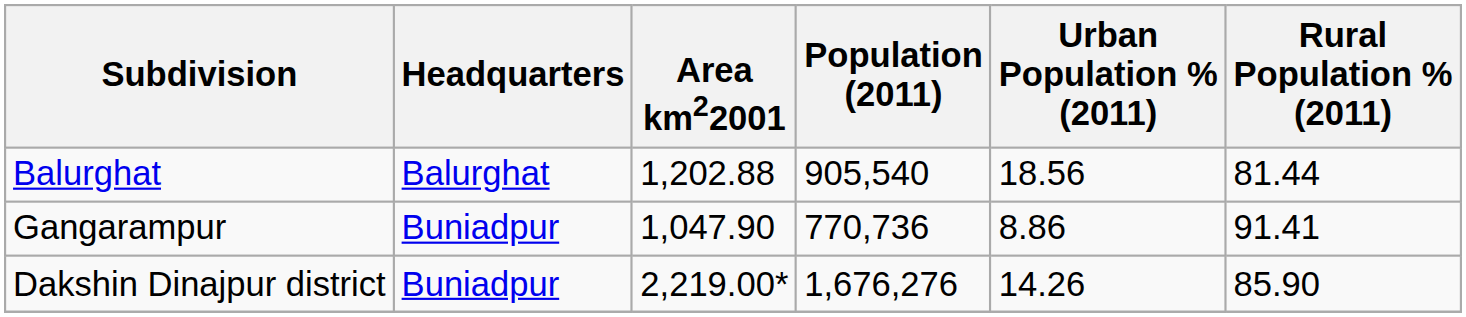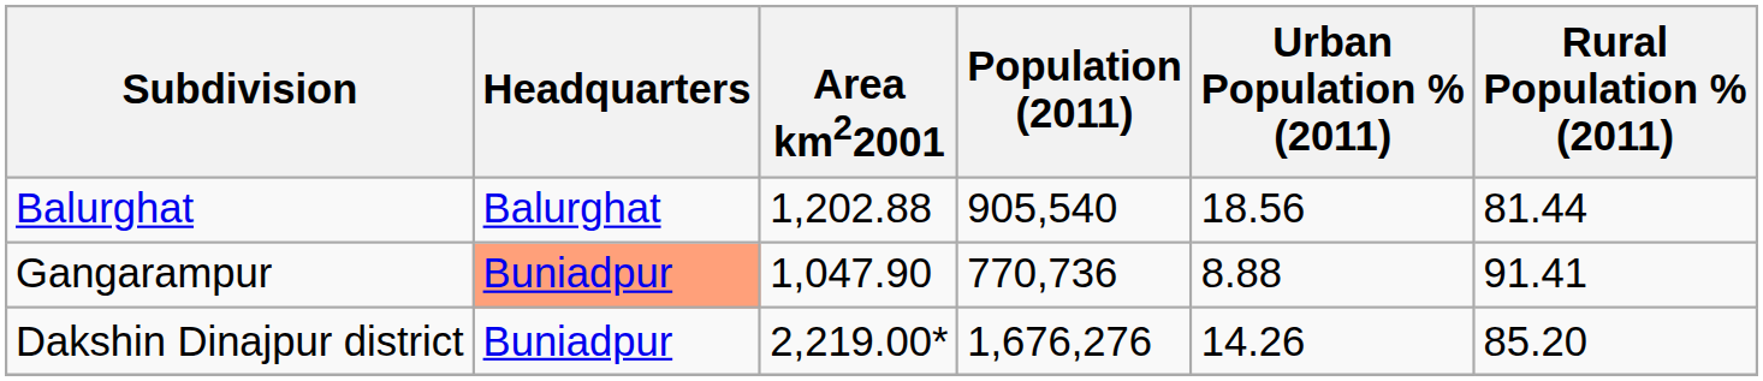Gangarampur | Headquarters: no background -> lightsalmon background
Gangarampur | Urban Population % (2011): 8.86 -> 8.88
Dakshin Dinajpur district | Rural Population % (2011): 85.90 -> 85.20
